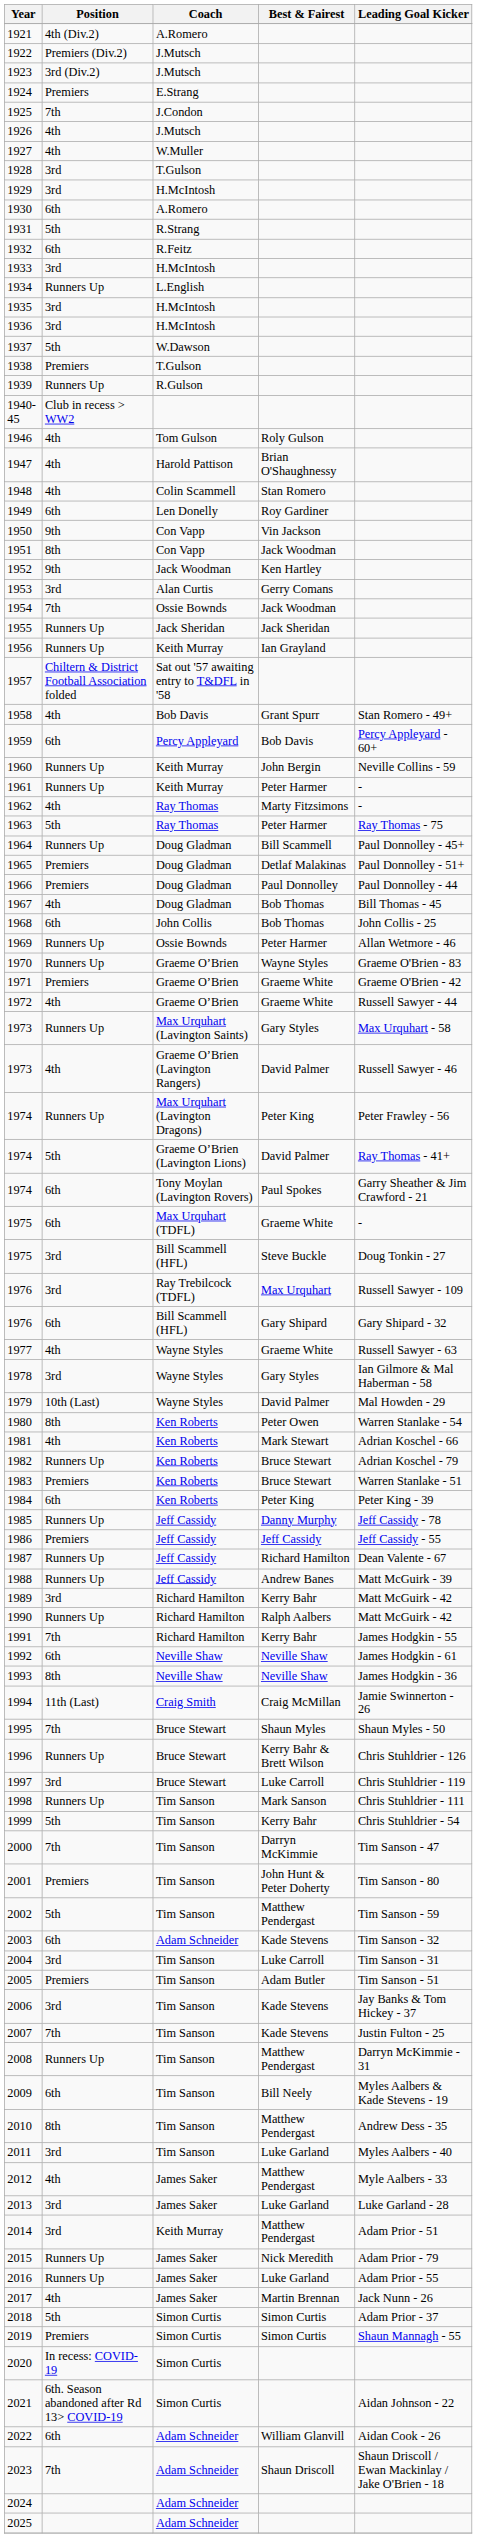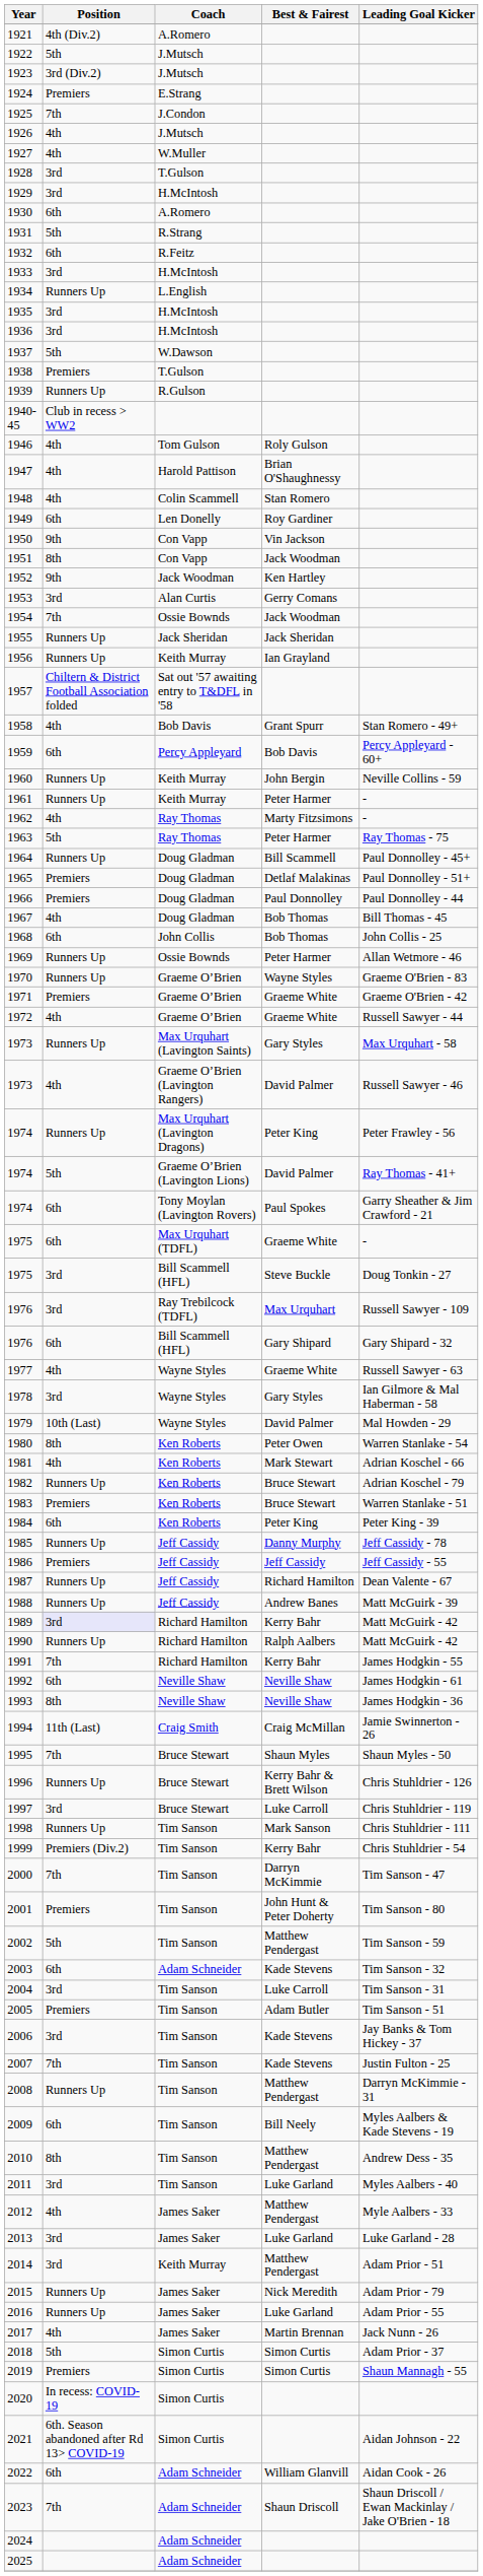1922 | Position: Premiers (Div.2) -> 5th
1989 | Position: no background -> lavender background
1999 | Position: 5th -> Premiers (Div.2)
